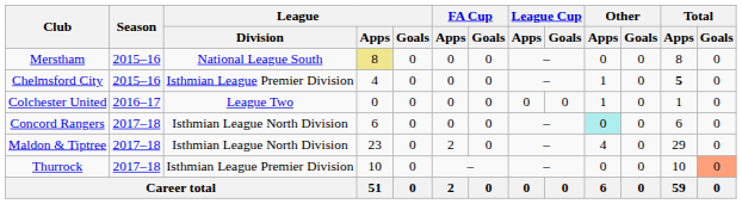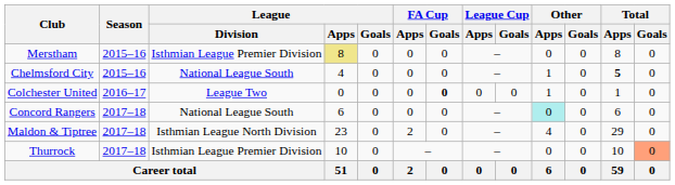Merstham | League / Division: National League South -> Isthmian League Premier Division
Chelmsford City | League / Division: Isthmian League Premier Division -> National League South
Colchester United | FA Cup / Goals: normal -> bold
Concord Rangers | League / Division: Isthmian League North Division -> National League South
